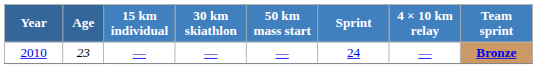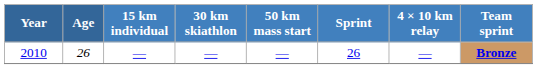2010 | Age: 23 -> 26
2010 | Sprint: 24 -> 26
